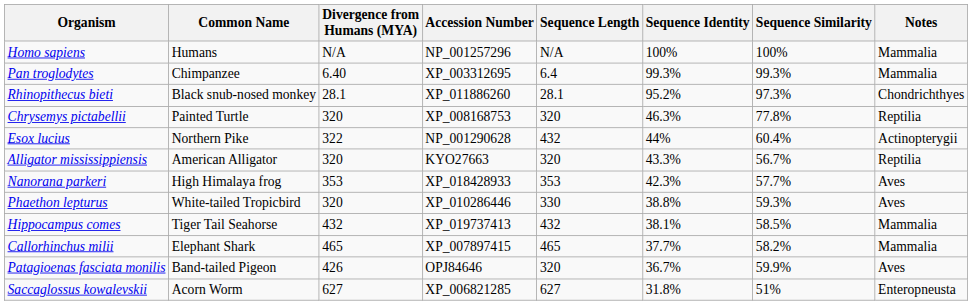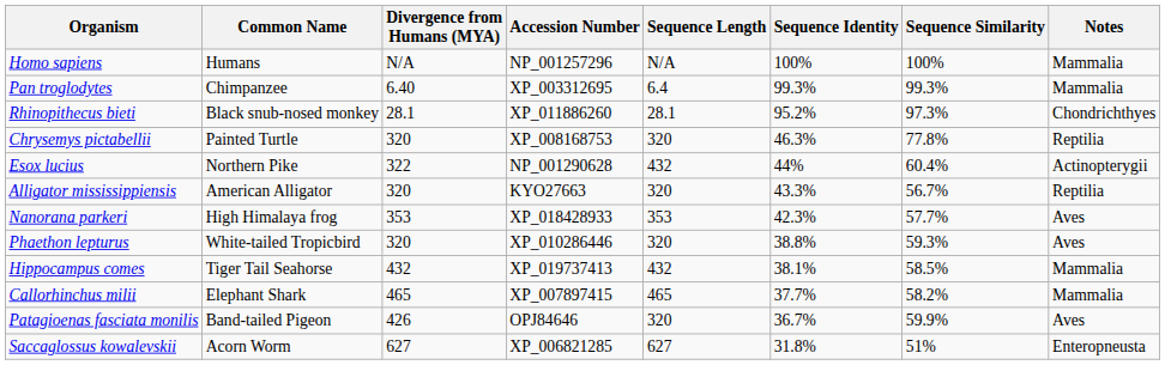Phaethon lepturus | Sequence Length: 330 -> 320
